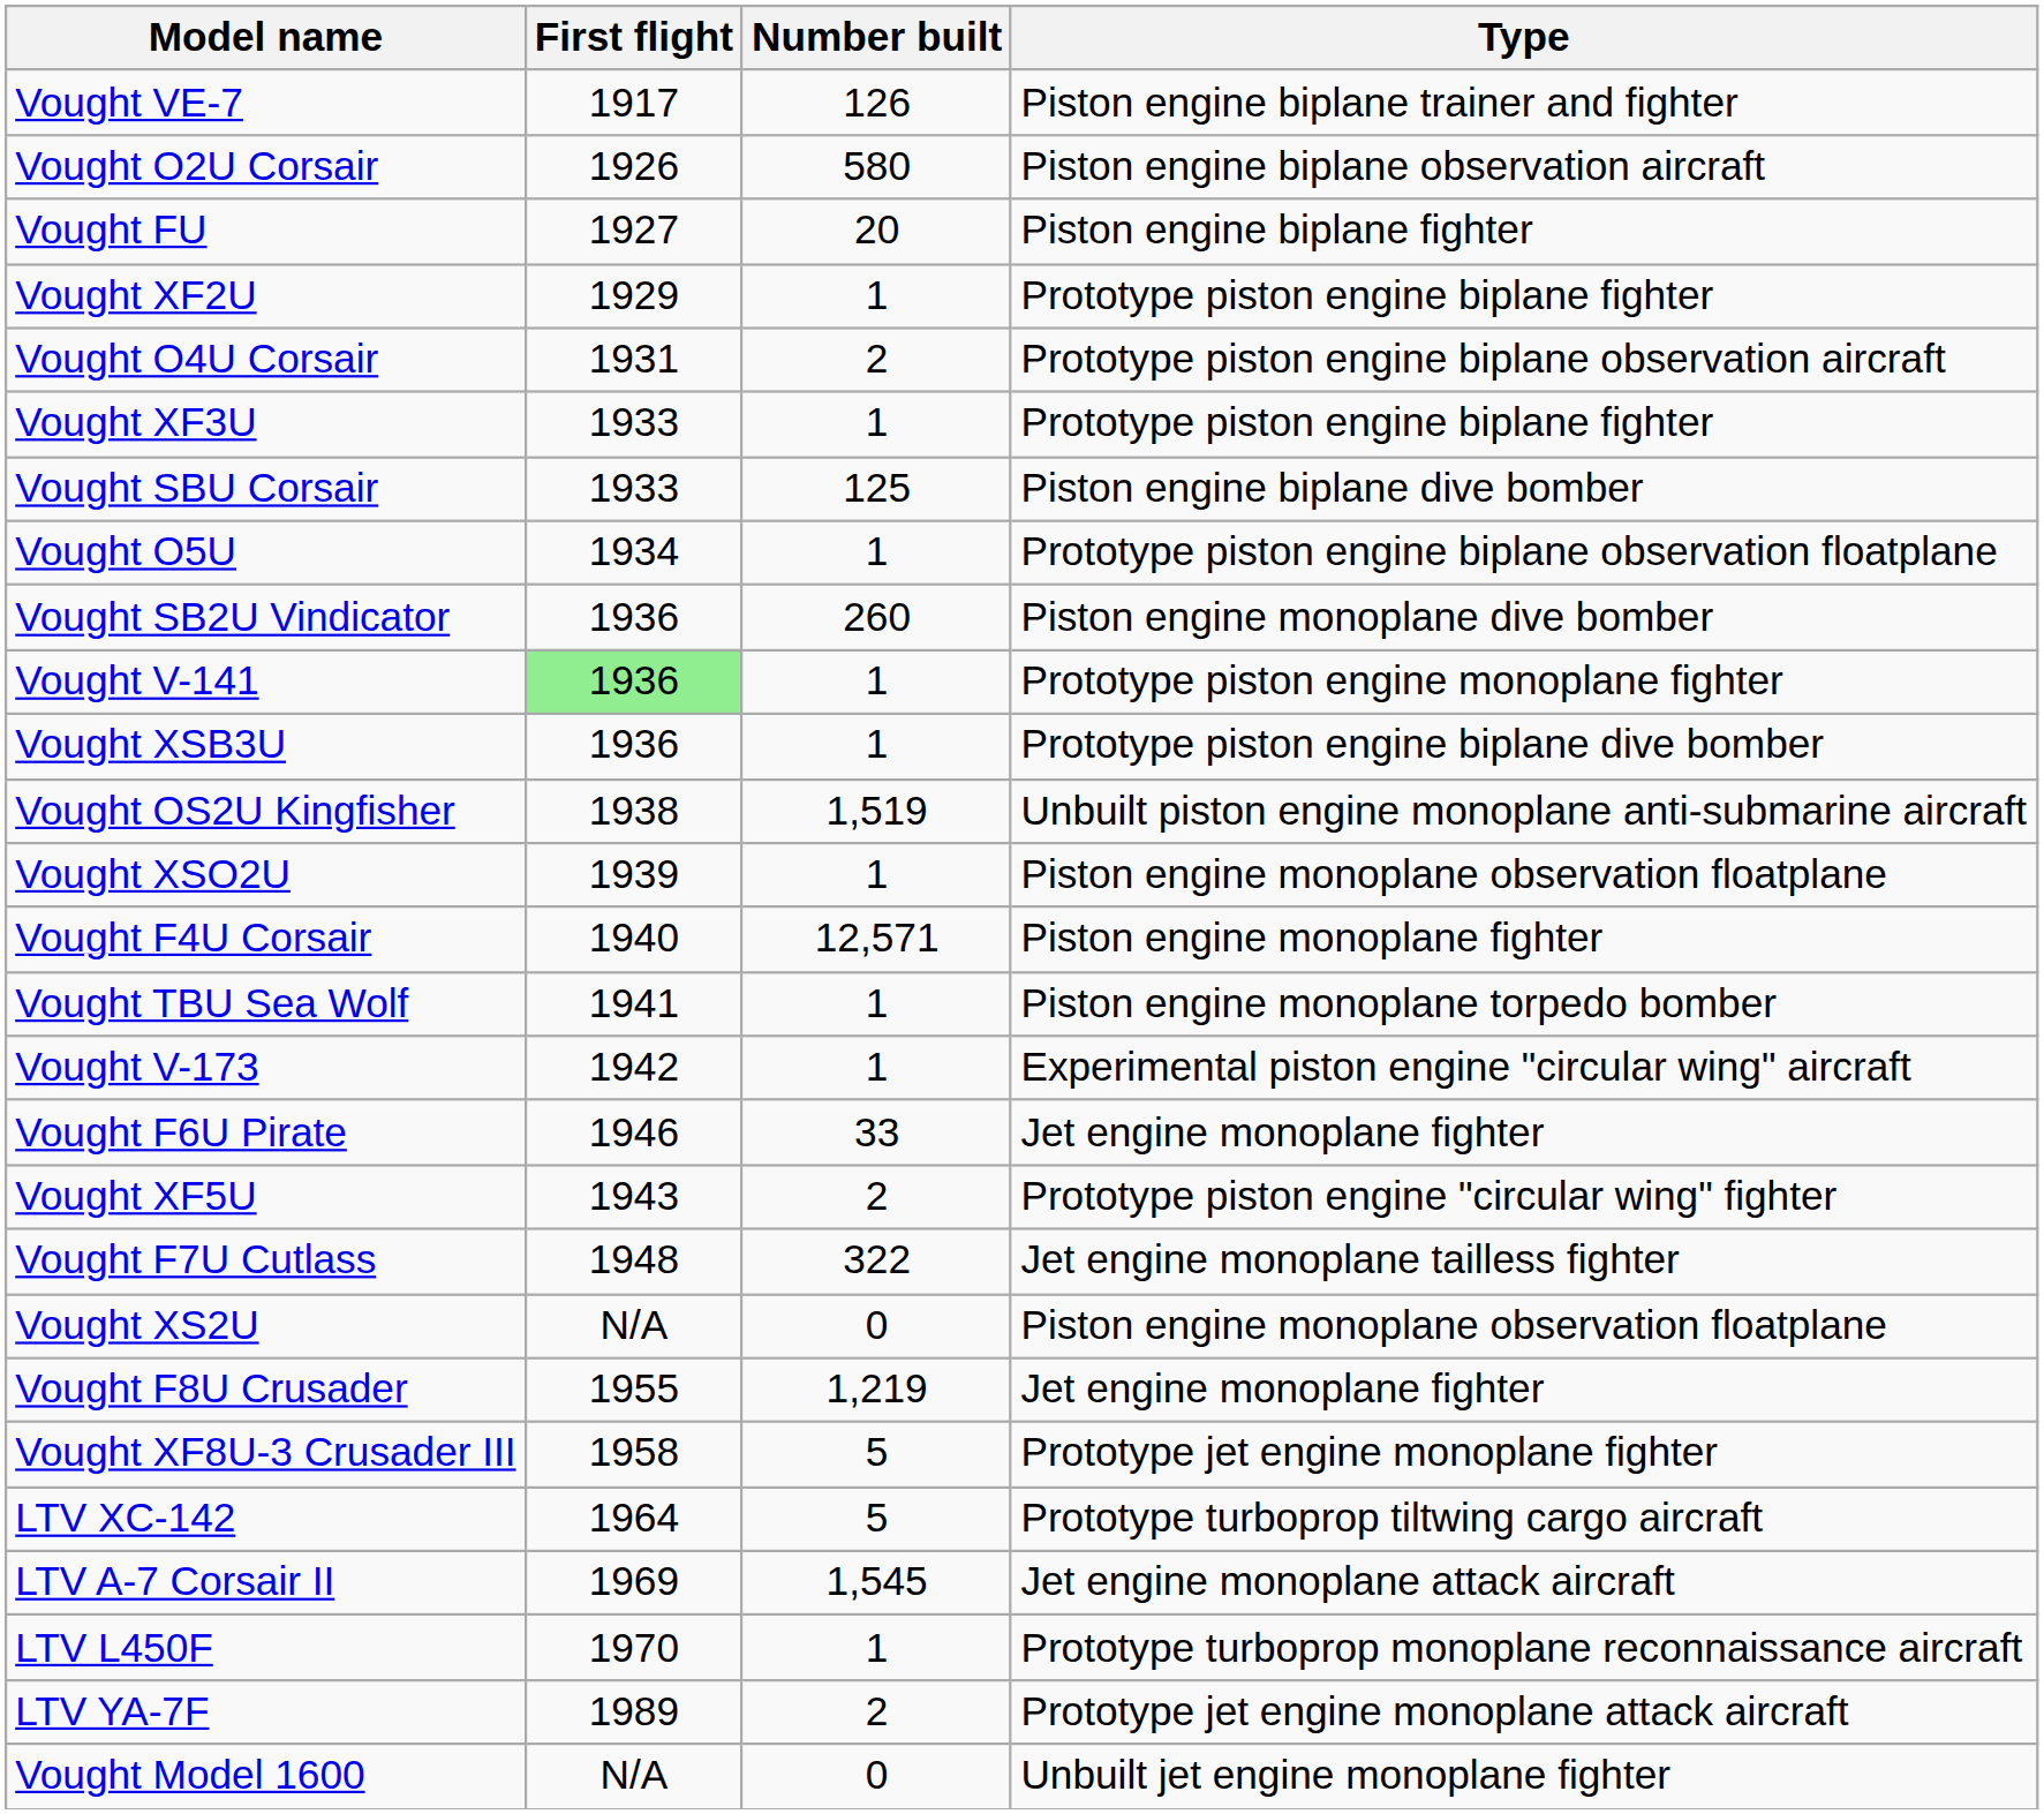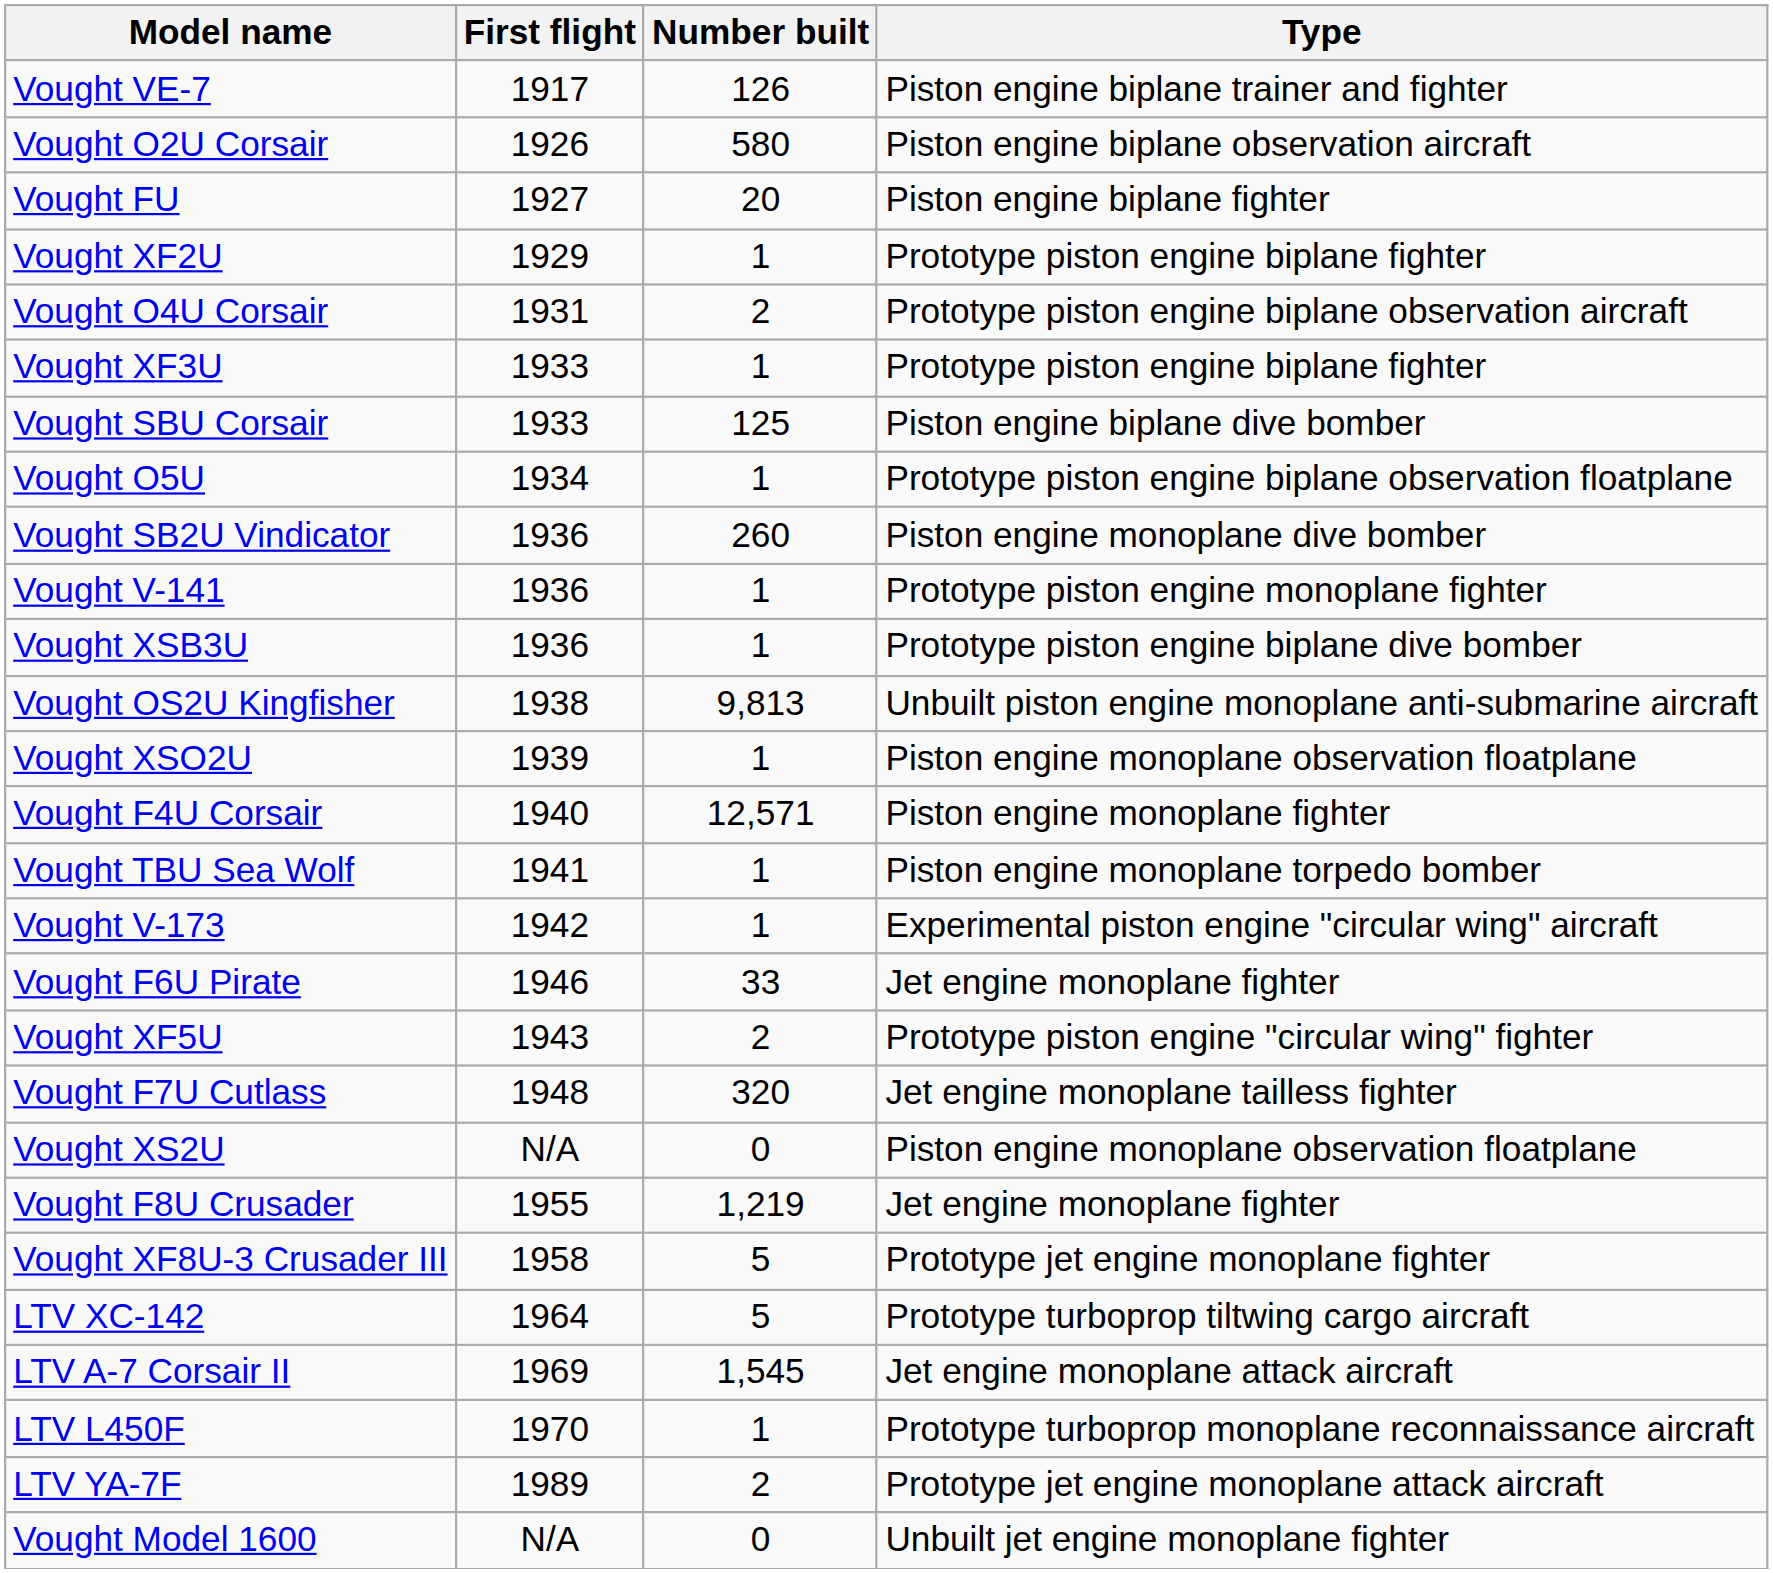Vought V-141 | First flight: lightgreen background -> no background
Vought OS2U Kingfisher | Number built: 1,519 -> 9,813
Vought F7U Cutlass | Number built: 322 -> 320
